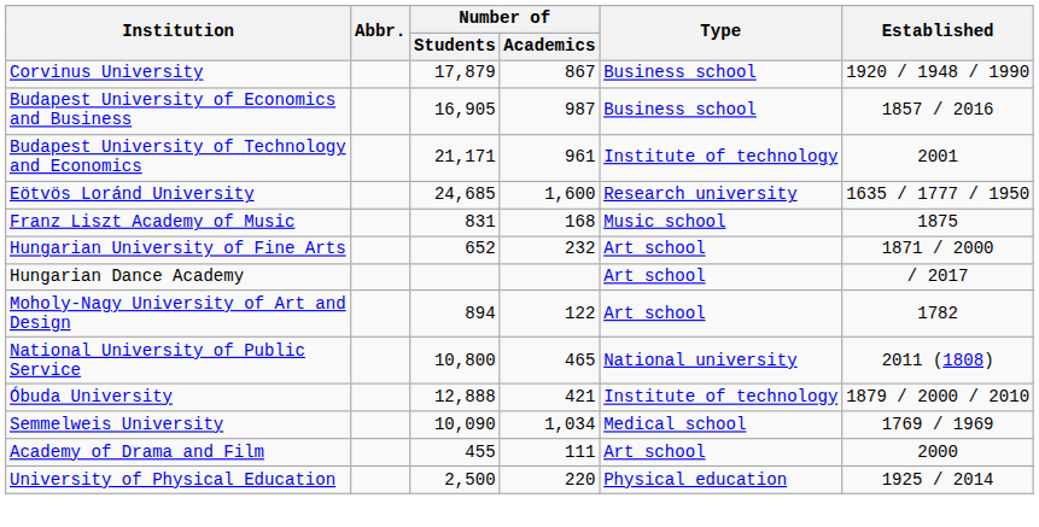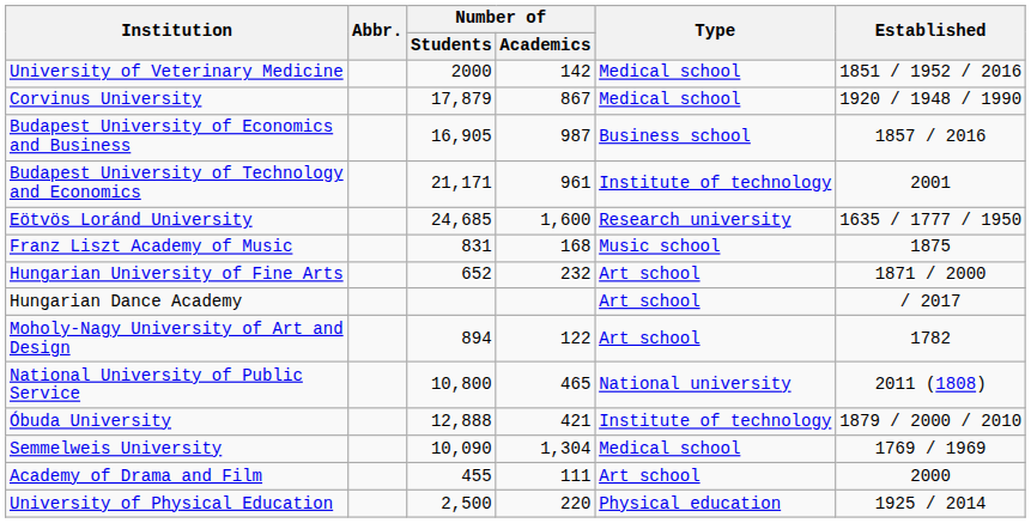+ row: University of Veterinary Medicine | 2000 | 142 | Medical school | 1851 / 1952 / 2016
Corvinus University | Type: Business school -> Medical school
Semmelweis University | Number of / Academics: 1,034 -> 1,304
